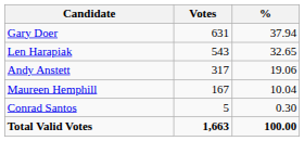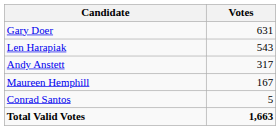- column: % | 37.94 | 32.65 | 19.06 | 10.04 | 0.30 | 100.00
